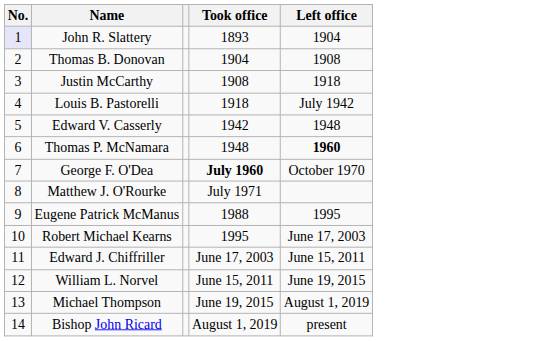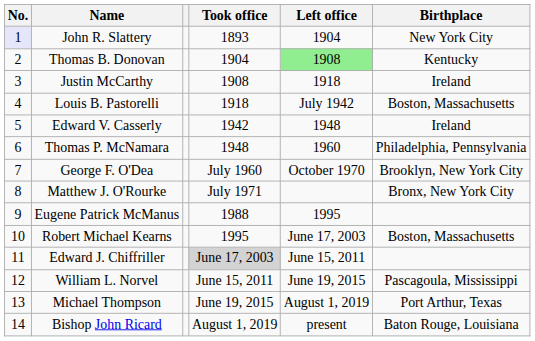+ column: Birthplace | New York City | Kentucky | Ireland | Boston, Massachusetts | Ireland | Philadelphia, Pennsylvania | Brooklyn, New York City | Bronx, New York City | Boston, Massachusetts | Pascagoula, Mississippi | Port Arthur, Texas | Baton Rouge, Louisiana
Thomas B. Donovan | Left office: no background -> lightgreen background
Thomas P. McNamara | Left office: bold -> normal
George F. O'Dea | Took office: bold -> normal
Edward J. Chiffriller | Took office: no background -> lightgrey background
